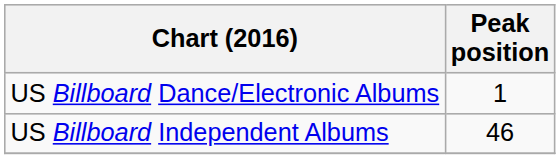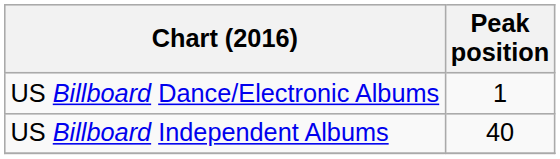US Billboard Independent Albums | Peak position: 46 -> 40
